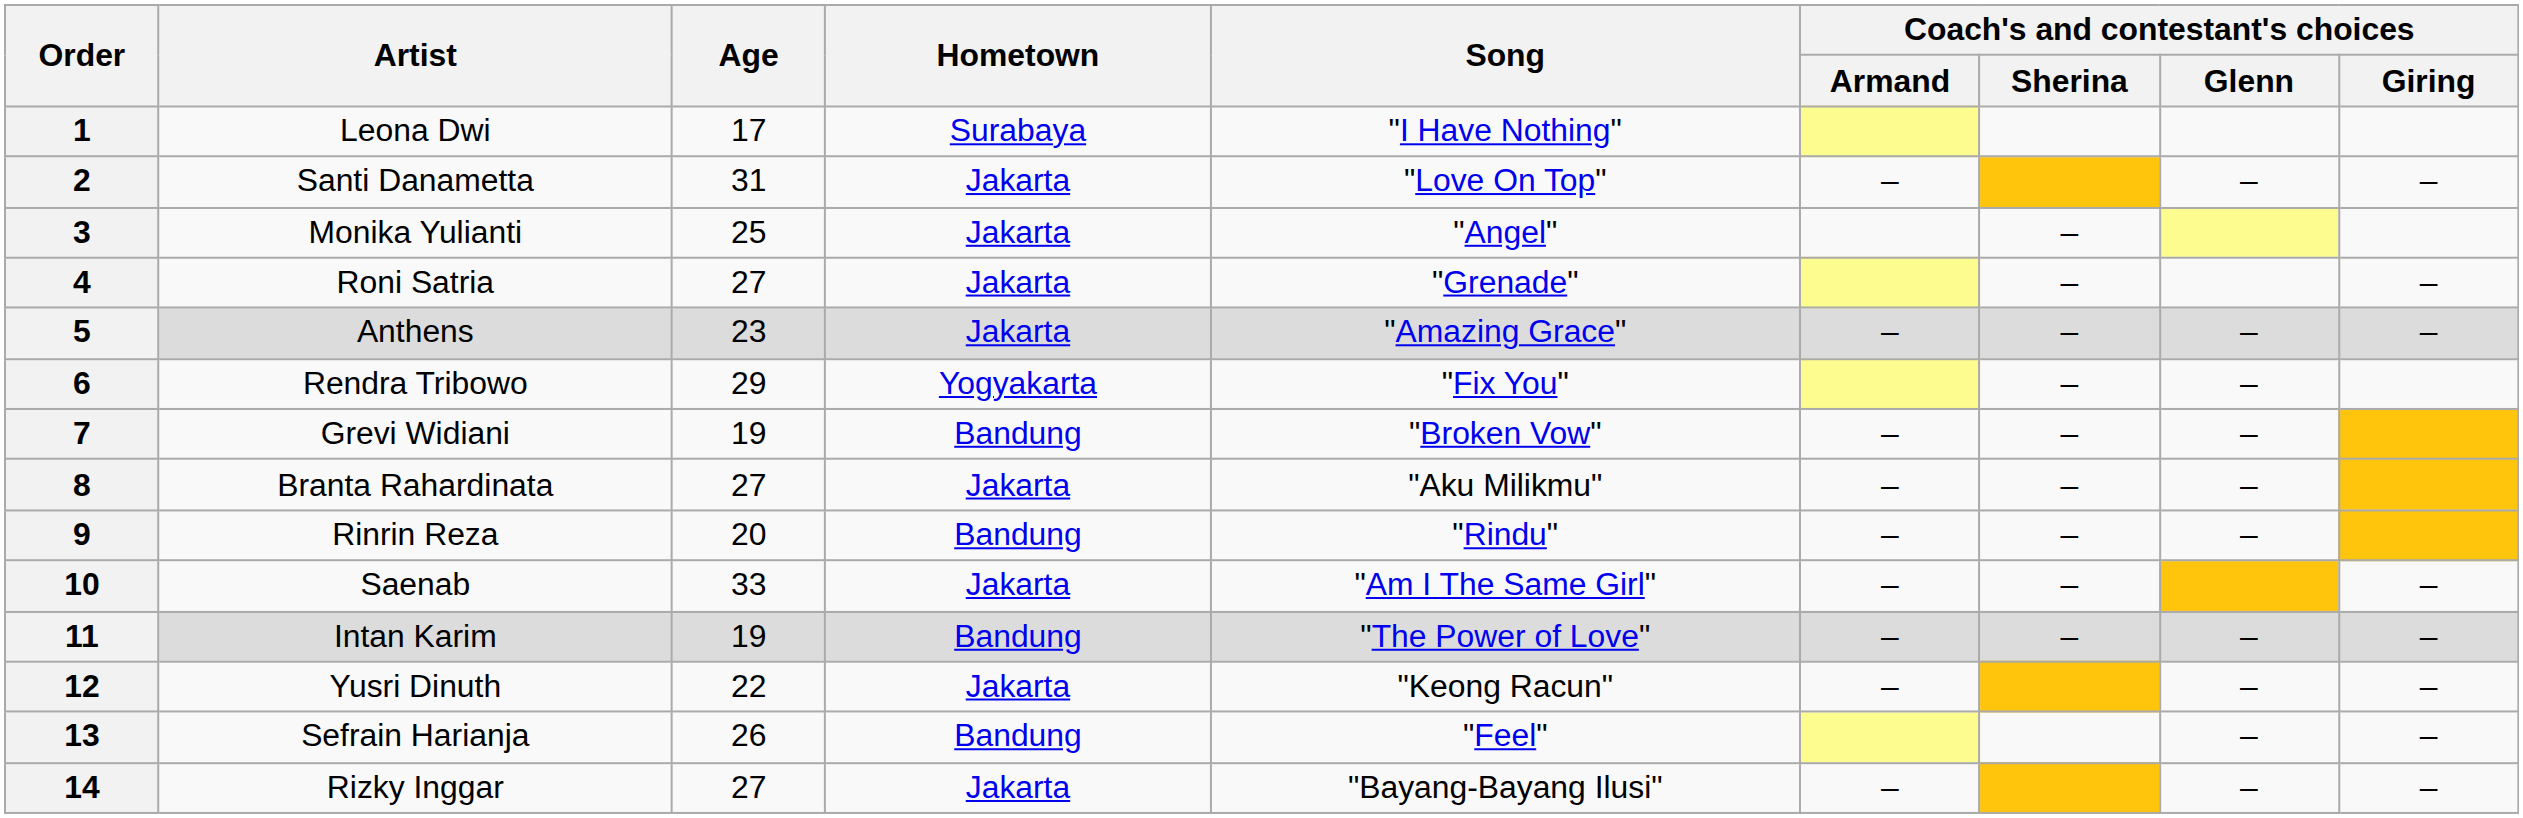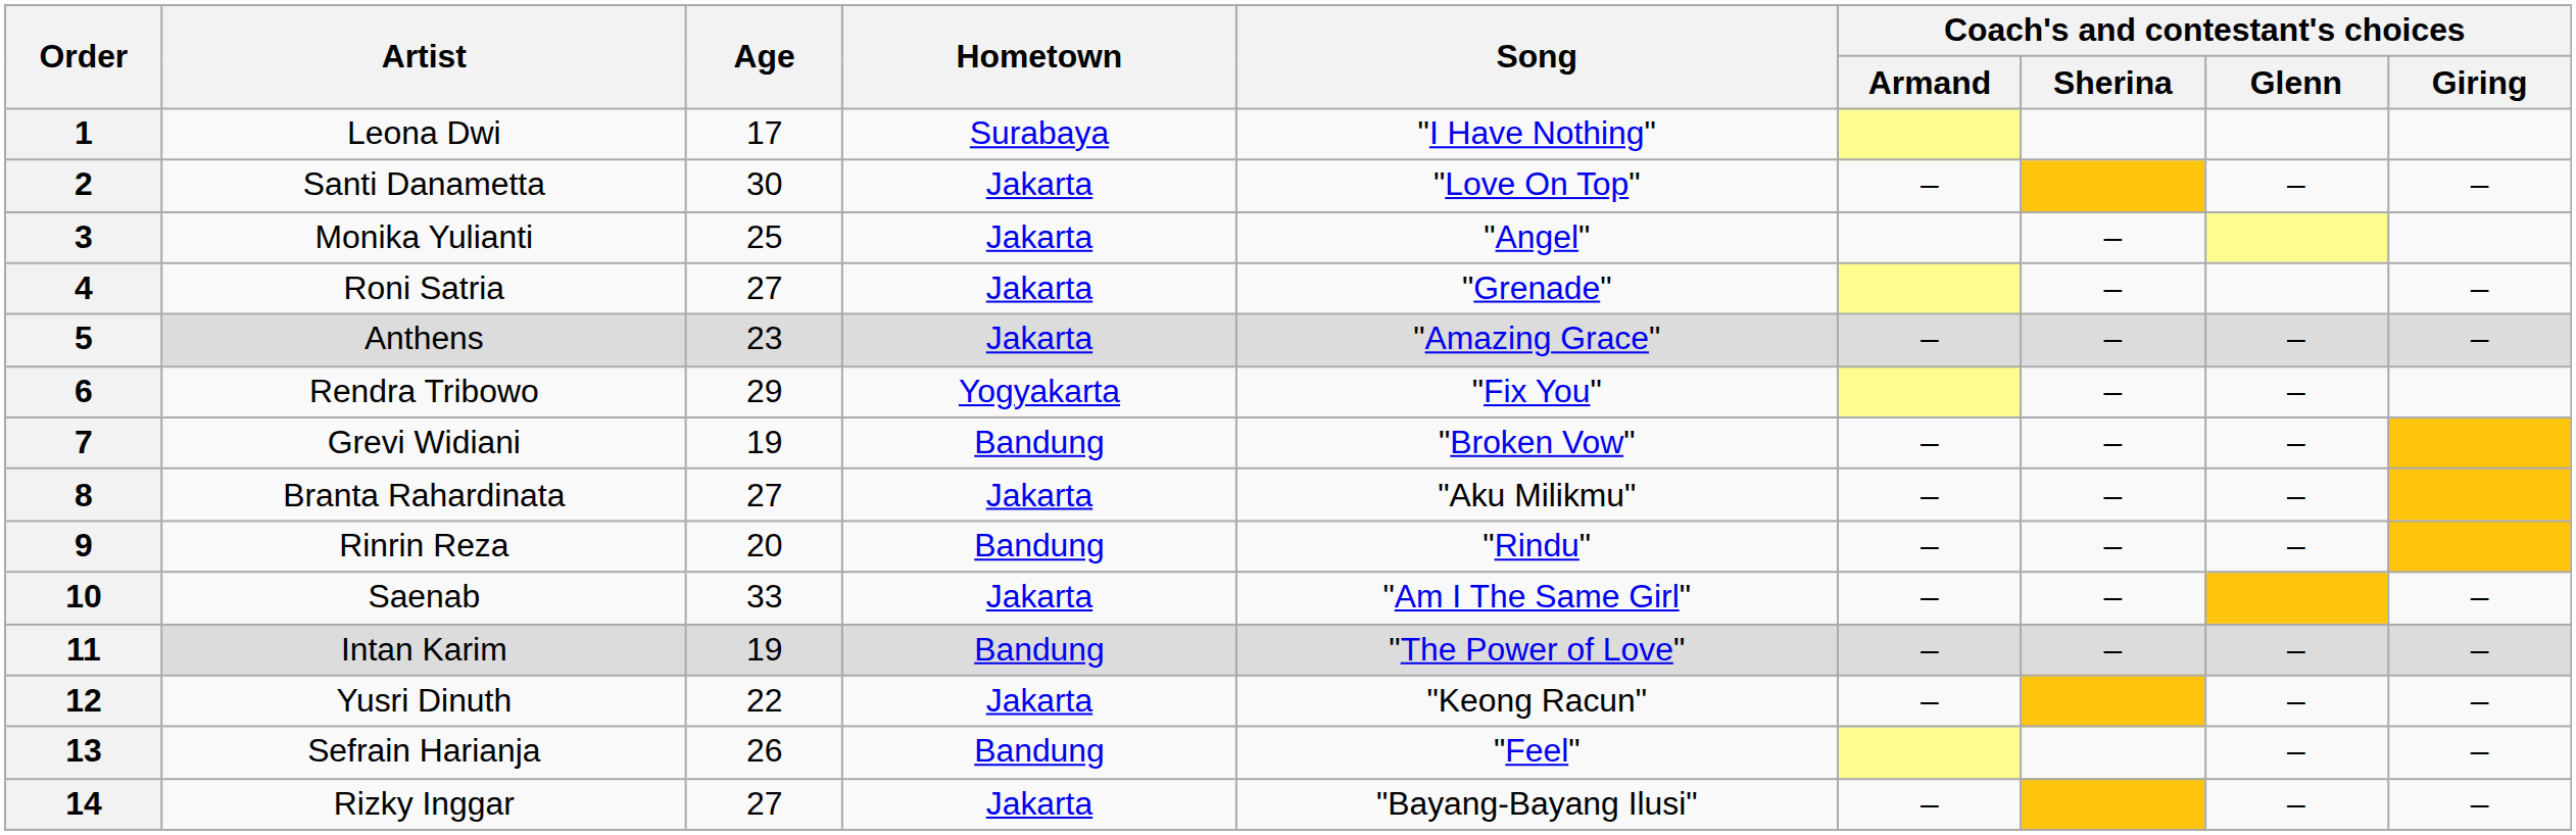2 | Age: 31 -> 30
